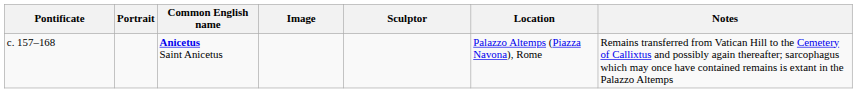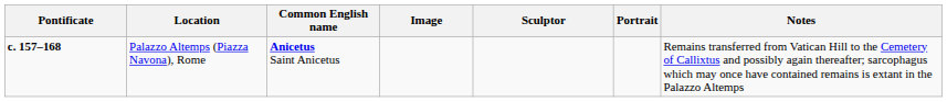columns swapped: Portrait <-> Location
Anicetus Saint Anicetus | Pontificate: normal -> bold
